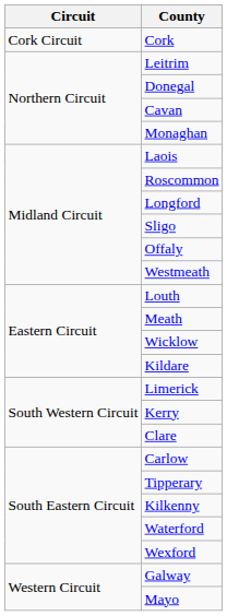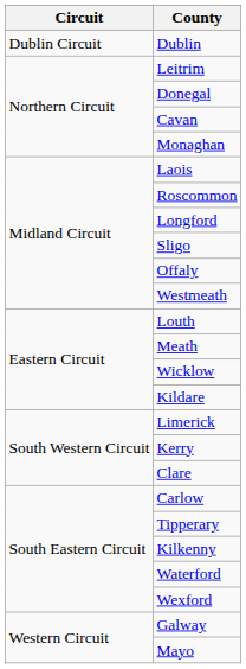+ row: Dublin Circuit | Dublin
- row: Cork Circuit | Cork
